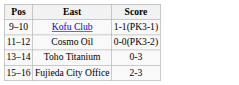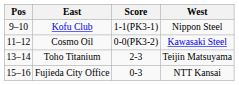+ column: West | Nippon Steel | Kawasaki Steel | Teijin Matsuyama | NTT Kansai
Toho Titanium | Score: 0-3 -> 2-3
Fujieda City Office | Score: 2-3 -> 0-3
